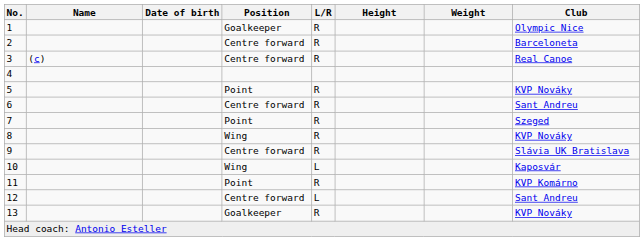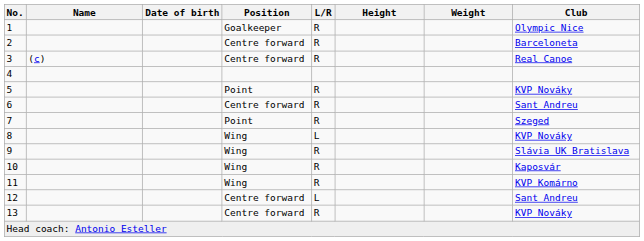8 | L/R: R -> L
9 | Position: Centre forward -> Wing
10 | L/R: L -> R
11 | Position: Point -> Wing
13 | Position: Goalkeeper -> Centre forward
